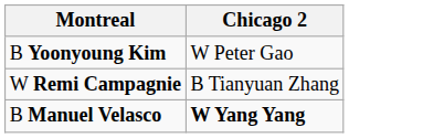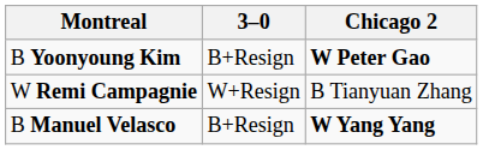+ column: 3–0 | B+Resign | W+Resign | B+Resign
B Yoonyoung Kim | Chicago 2: normal -> bold
